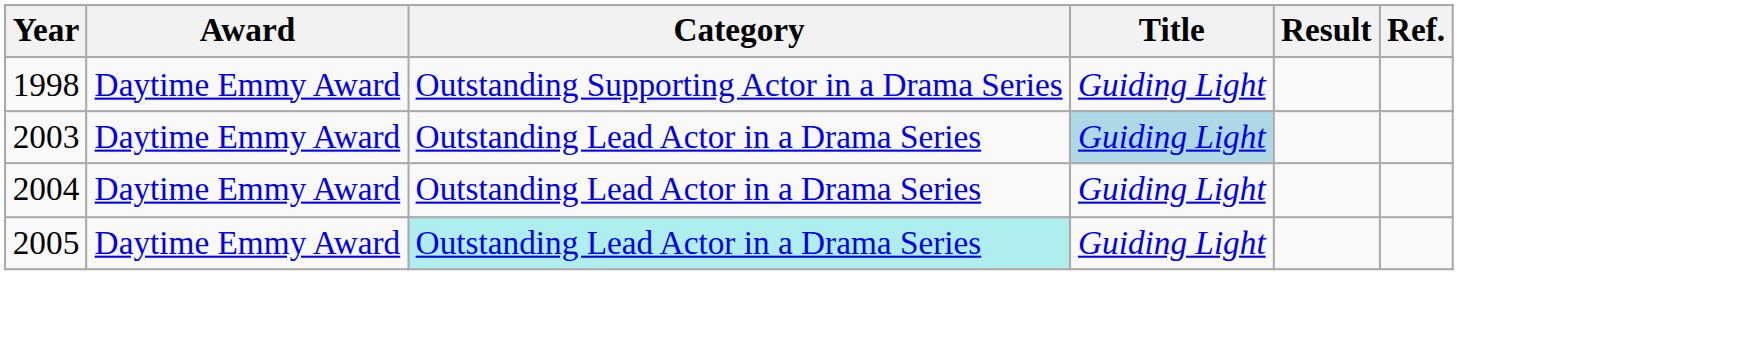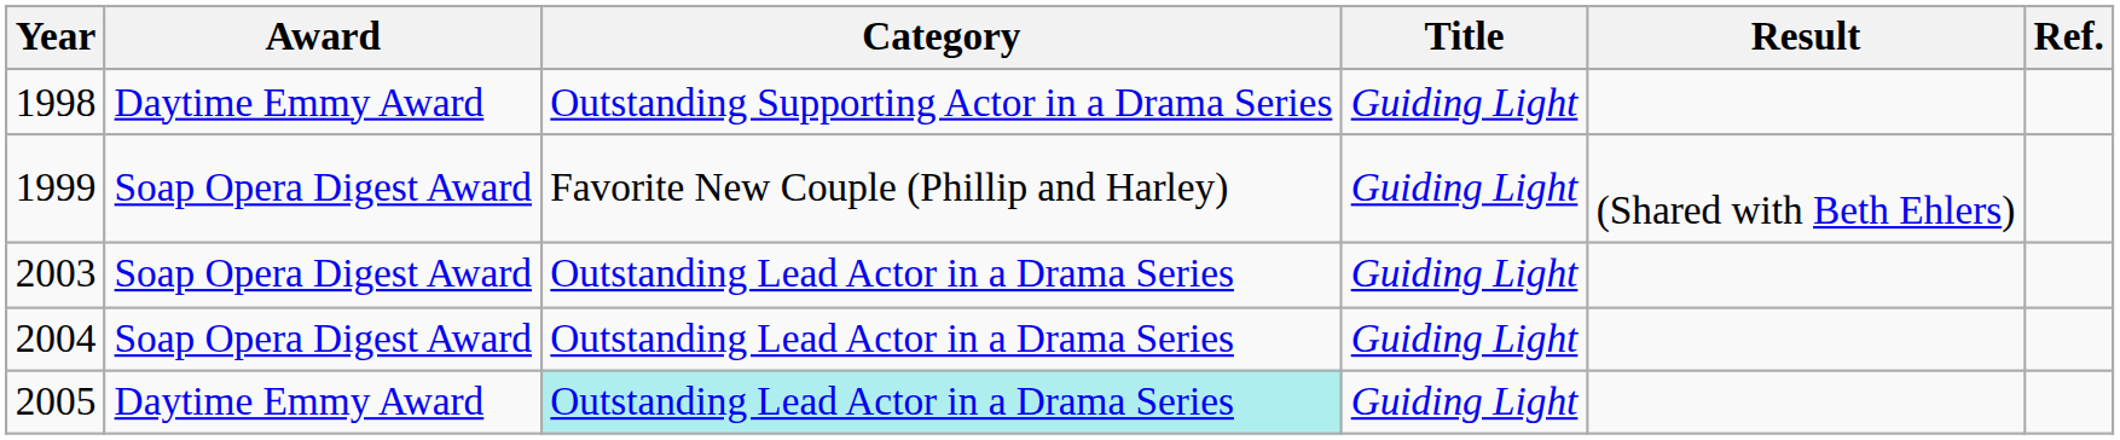+ row: 1999 | Soap Opera Digest Award | Favorite New Couple (Phillip and Harley) | Guiding Light | (Shared with Beth Ehlers)
2003 | Award: Daytime Emmy Award -> Soap Opera Digest Award
2003 | Title: lightblue background -> no background
2004 | Award: Daytime Emmy Award -> Soap Opera Digest Award
